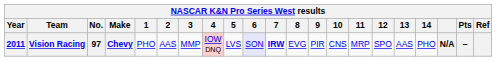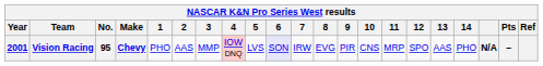Vision Racing | Year: 2011 -> 2001
Vision Racing | No.: 97 -> 95
Vision Racing | 7: bold -> normal
